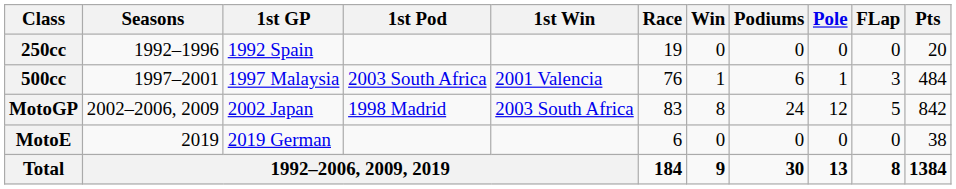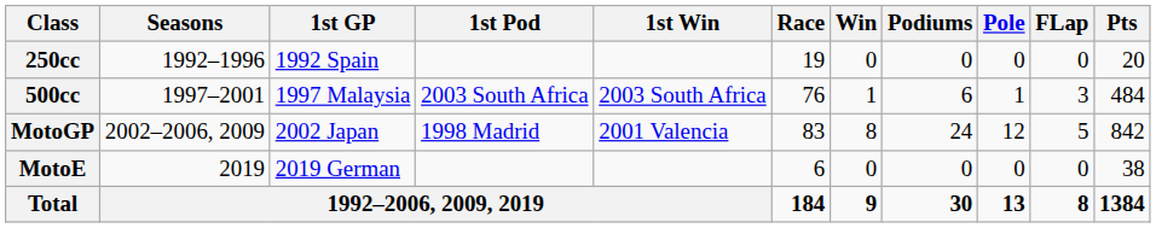500cc | 1st Win: 2001 Valencia -> 2003 South Africa
MotoGP | 1st Win: 2003 South Africa -> 2001 Valencia
